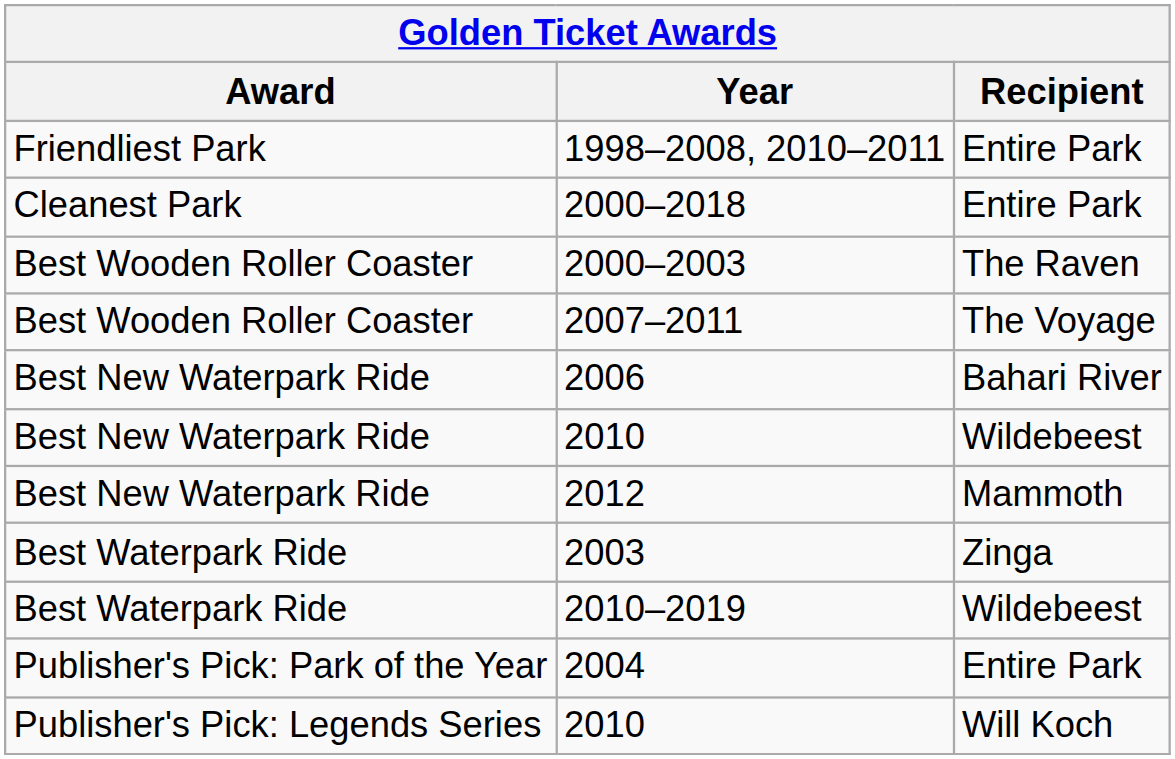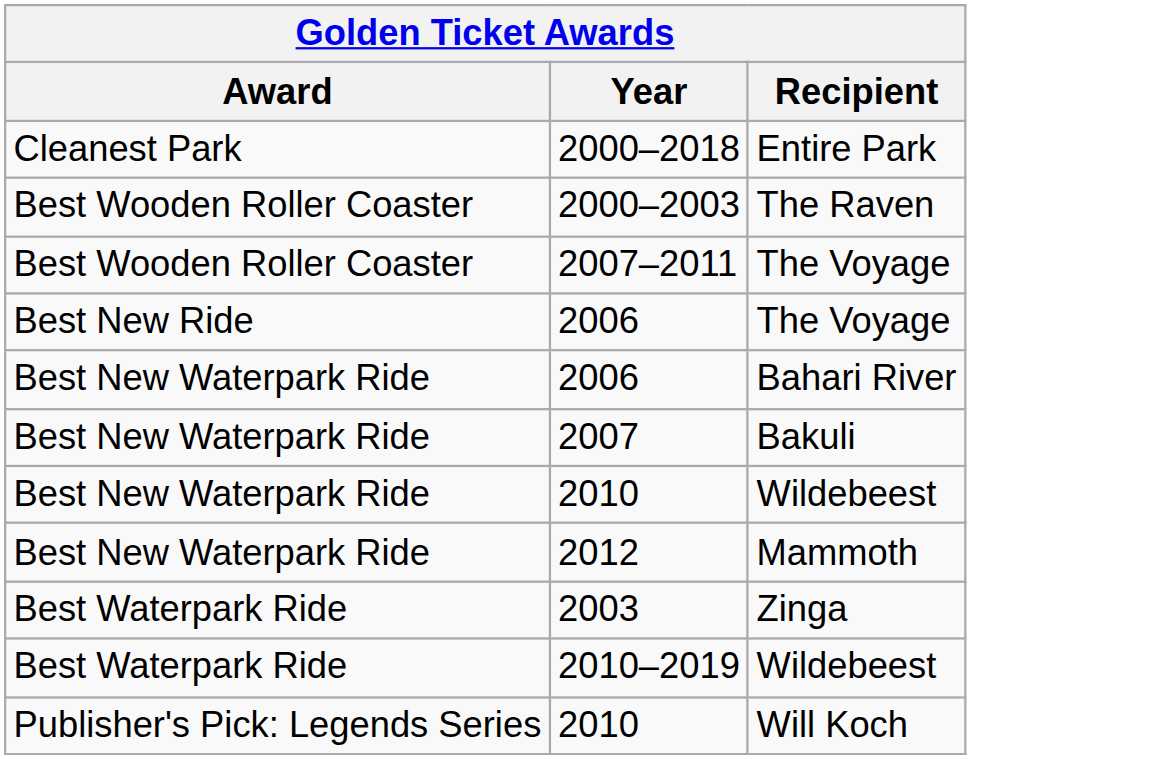- row: Friendliest Park | 1998–2008, 2010–2011 | Entire Park
+ row: Best New Ride | 2006 | The Voyage
+ row: Best New Waterpark Ride | 2007 | Bakuli
- row: Publisher's Pick: Park of the Year | 2004 | Entire Park
